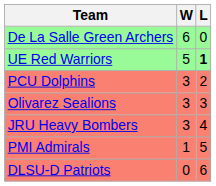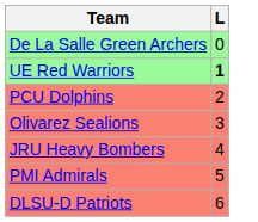- column: W | 6 | 5 | 3 | 3 | 3 | 1 | 0
